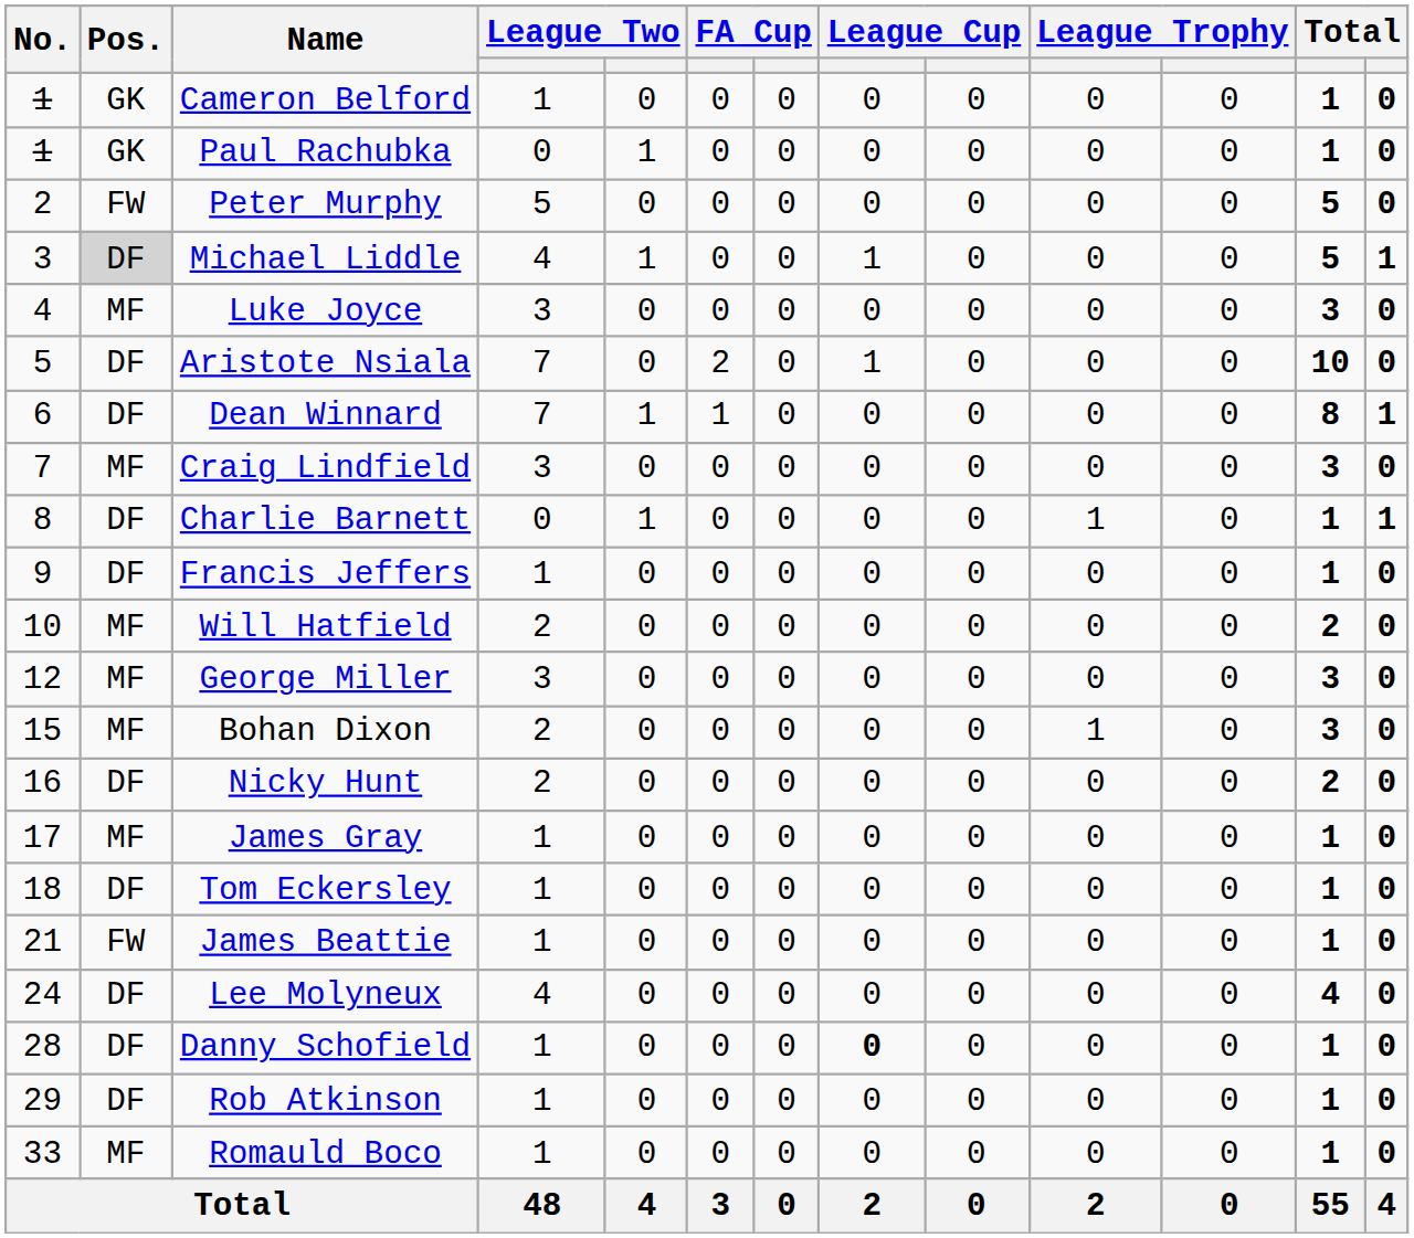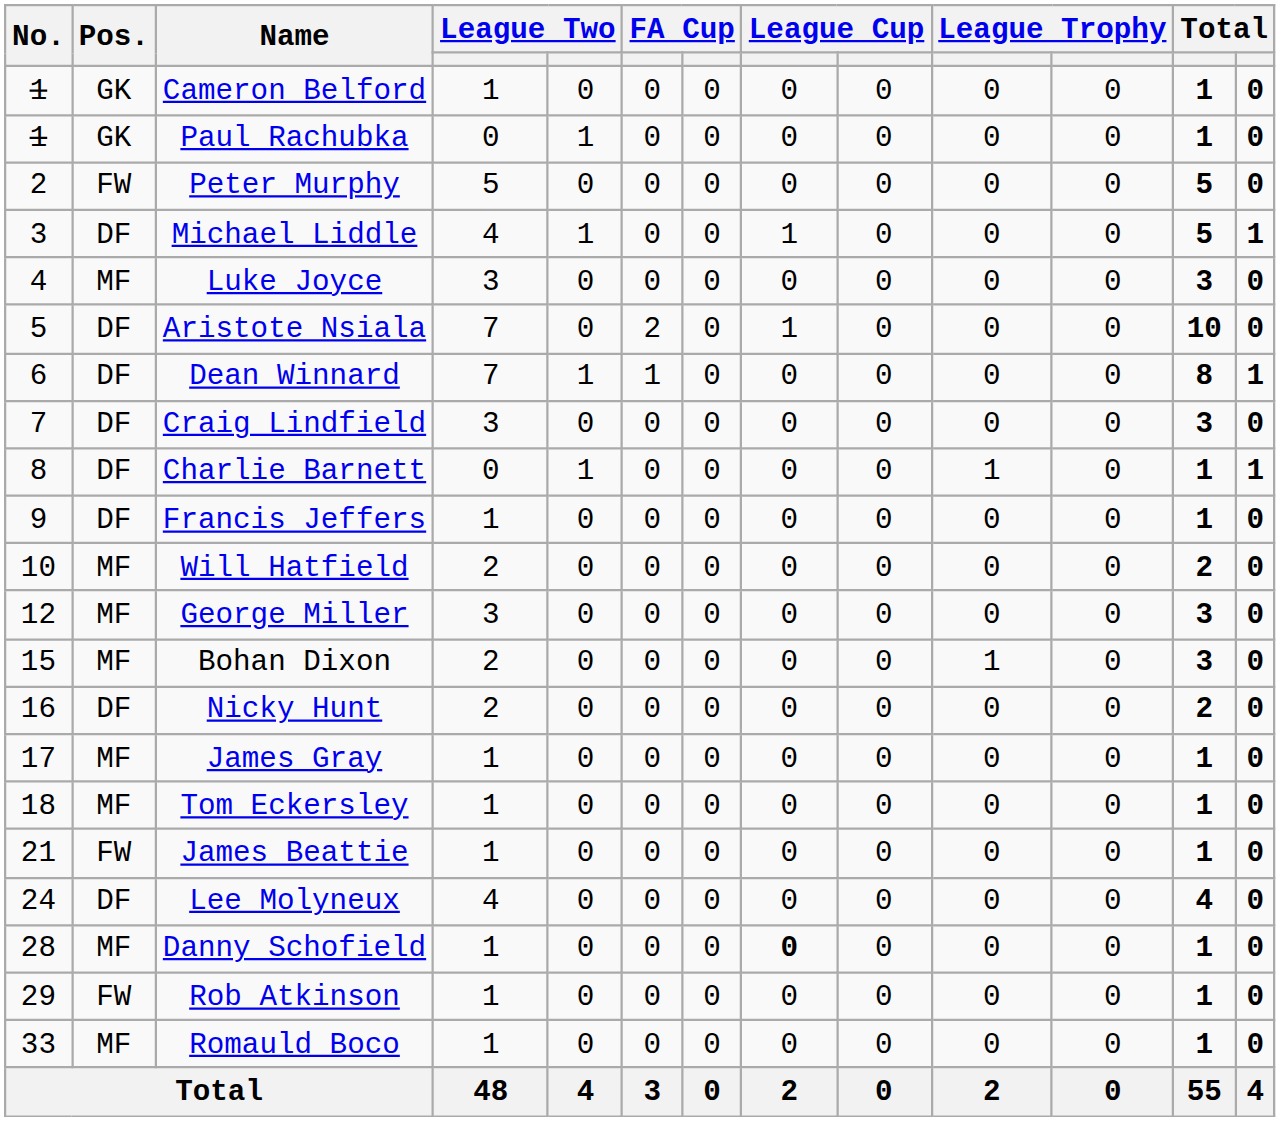Michael Liddle | Pos.: lightgrey background -> no background
Craig Lindfield | Pos.: MF -> DF
Tom Eckersley | Pos.: DF -> MF
Danny Schofield | Pos.: DF -> MF
Rob Atkinson | Pos.: DF -> FW
